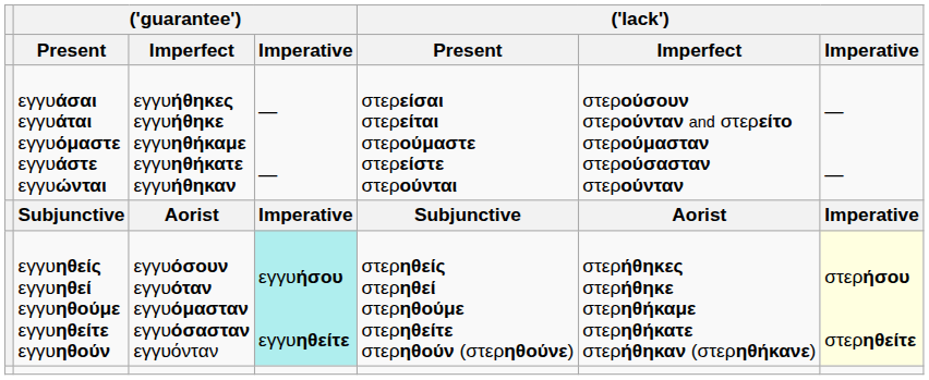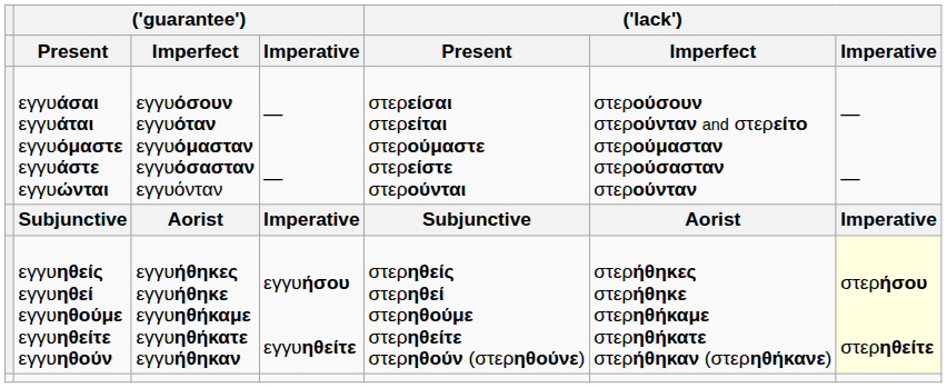εγγυάσαι εγγυάται εγγυόμαστε εγγυάστε εγγυώνται | ('guarantee') / Imperfect: εγγυήθηκες εγγυήθηκε εγγυηθήκαμε εγγυηθήκατε εγγυήθηκαν -> εγγυόσουν εγγυόταν εγγυόμασταν εγγυόσασταν εγγυόνταν
εγγυηθείς εγγυηθεί εγγυηθούμε εγγυηθείτε εγγυηθούν | ('guarantee') / Imperfect: εγγυόσουν εγγυόταν εγγυόμασταν εγγυόσασταν εγγυόνταν -> εγγυήθηκες εγγυήθηκε εγγυηθήκαμε εγγυηθήκατε εγγυήθηκαν
εγγυηθείς εγγυηθεί εγγυηθούμε εγγυηθείτε εγγυηθούν | ('guarantee') / Imperative: paleturquoise background -> no background
